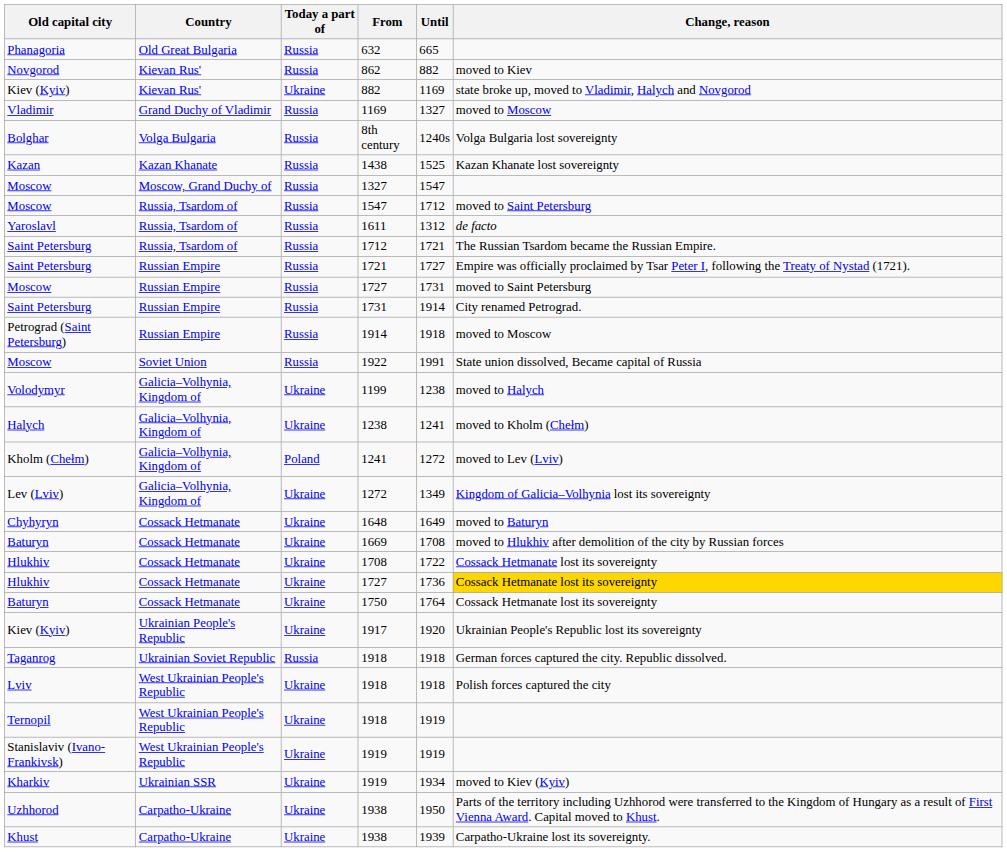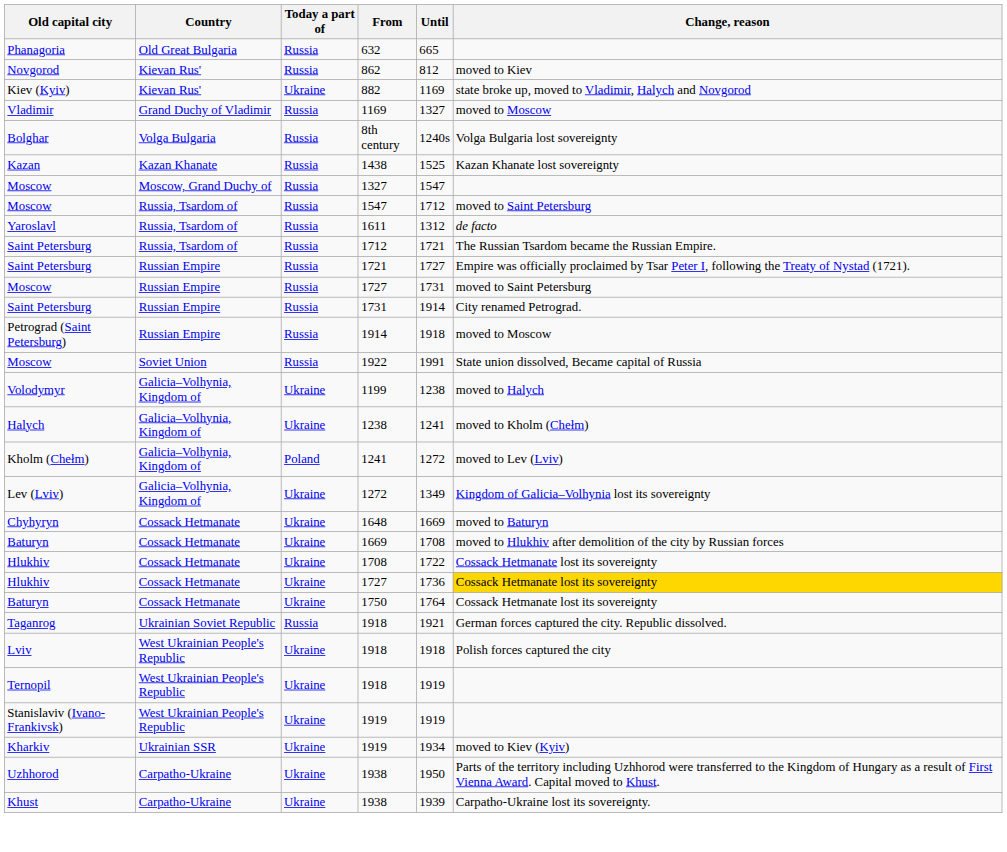862 | Until: 882 -> 812
1648 | Until: 1649 -> 1669
- row: Kiev (Kyiv) | Ukrainian People's Republic | Ukraine | 1917 | 1920 | Ukrainian People's Republic lost its sovereignty
Taganrog / 1918 | Until: 1918 -> 1921
